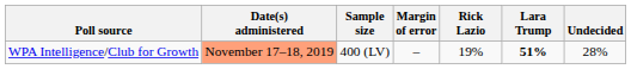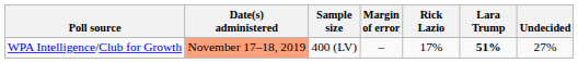WPA Intelligence/Club for Growth | Rick Lazio: 19% -> 17%
WPA Intelligence/Club for Growth | Undecided: 28% -> 27%
